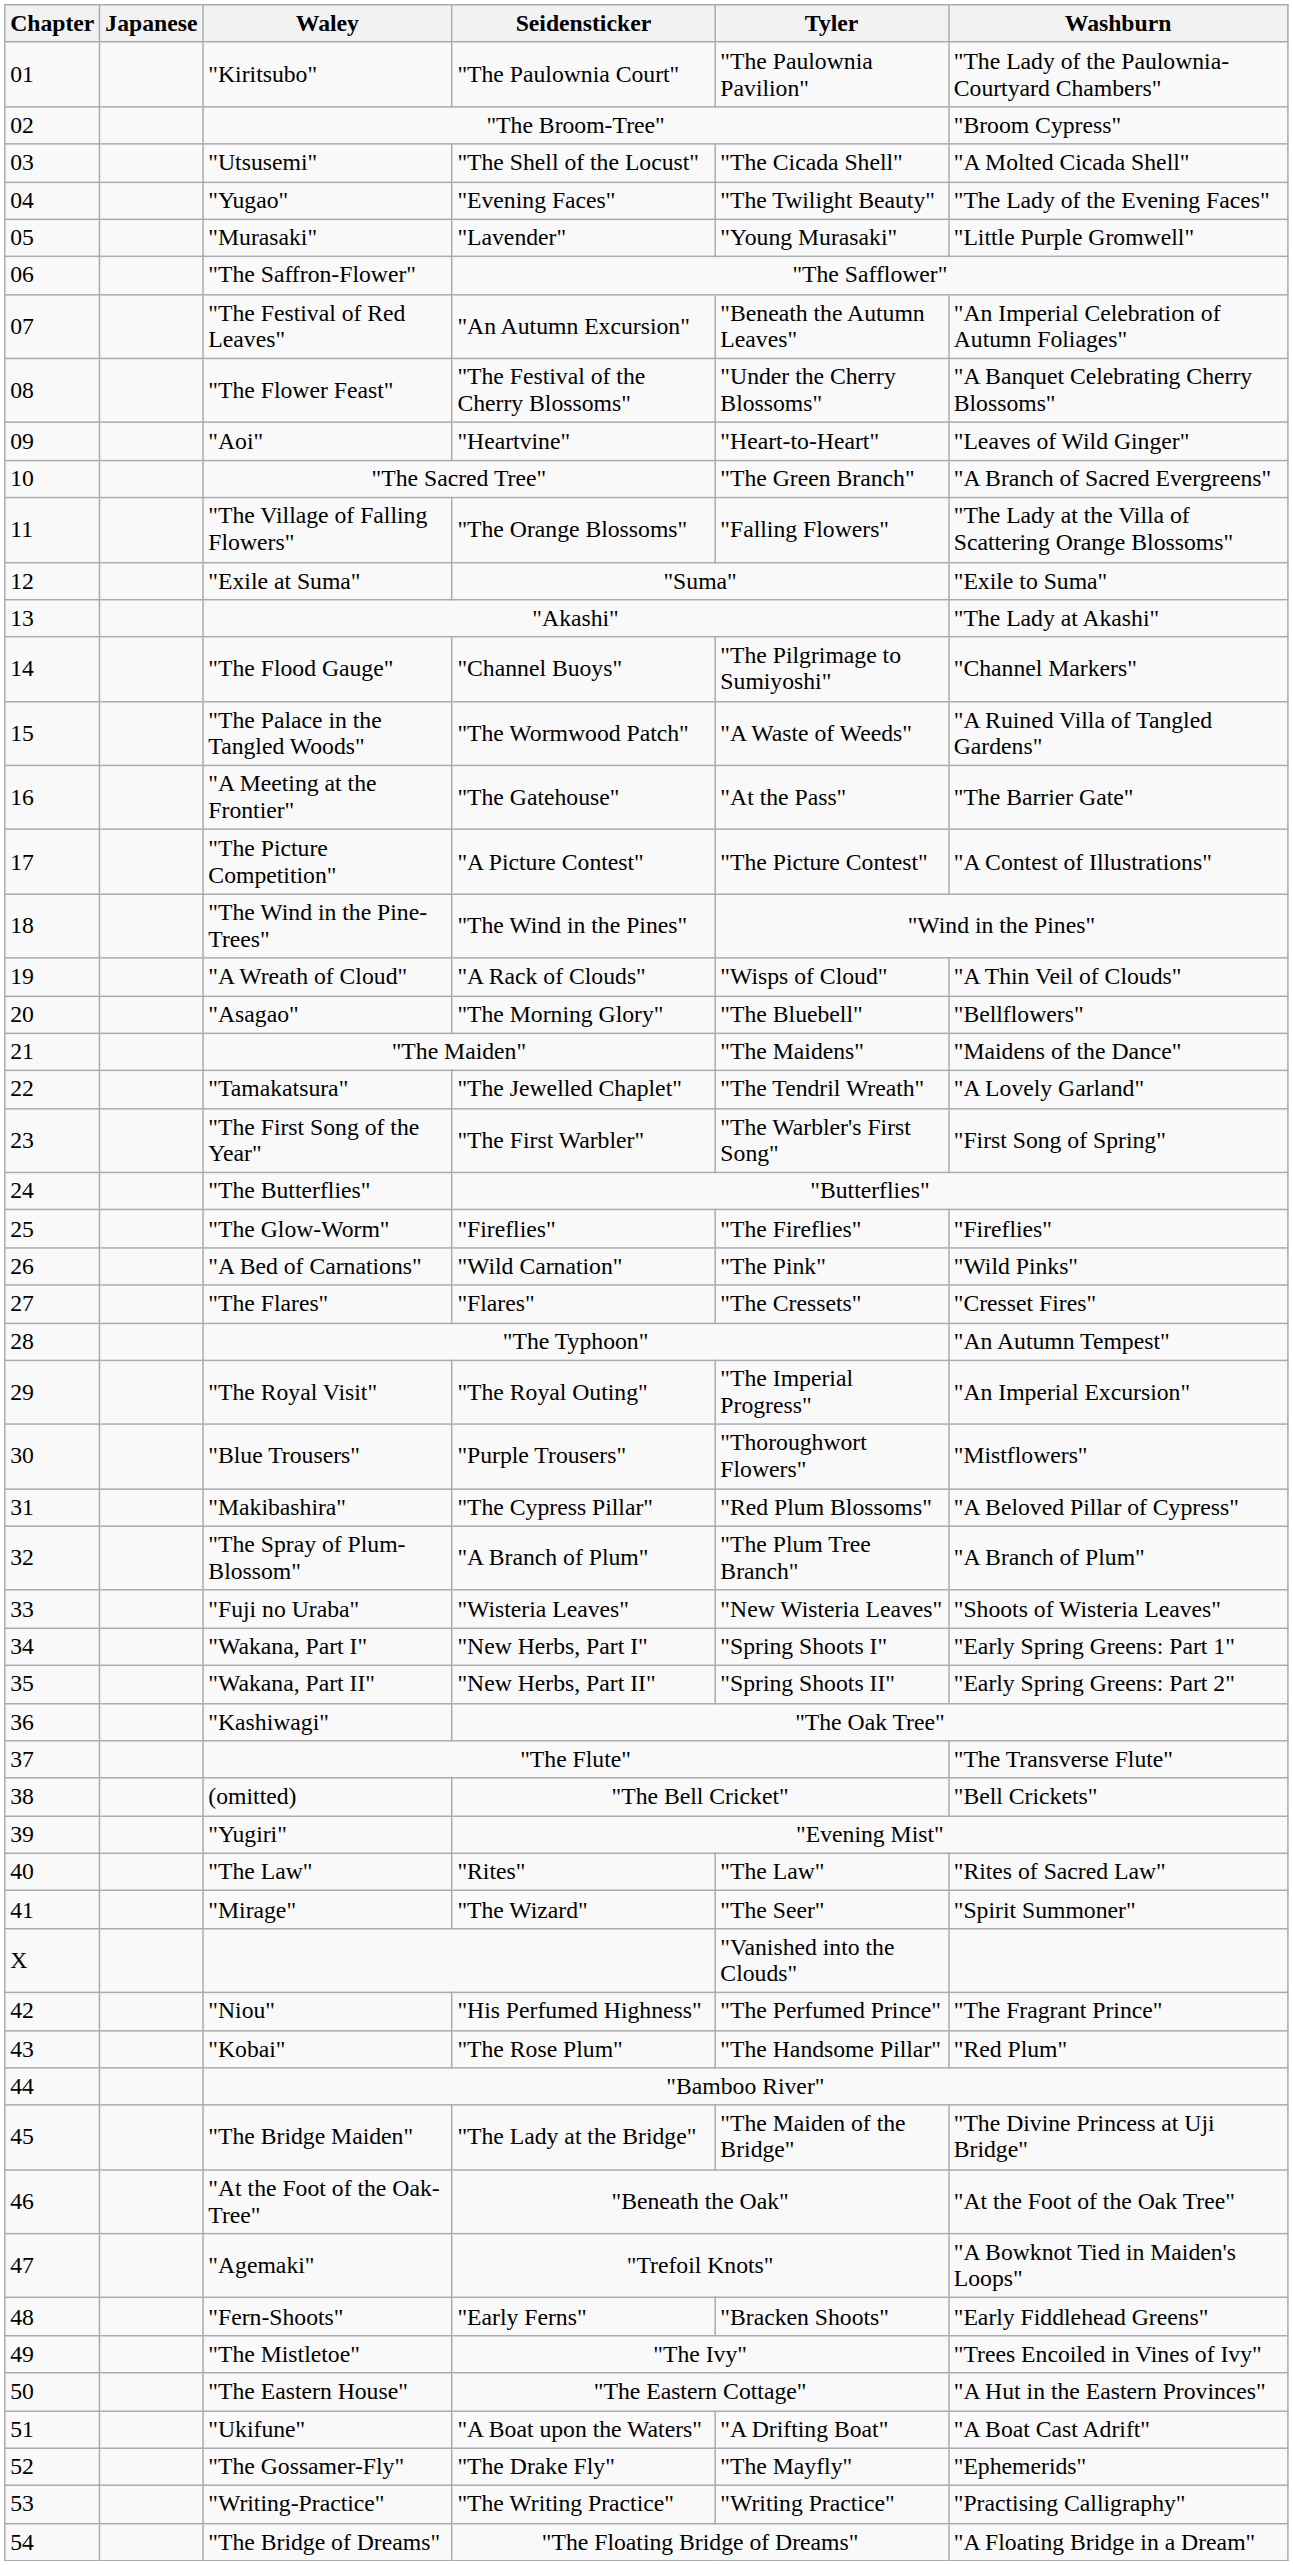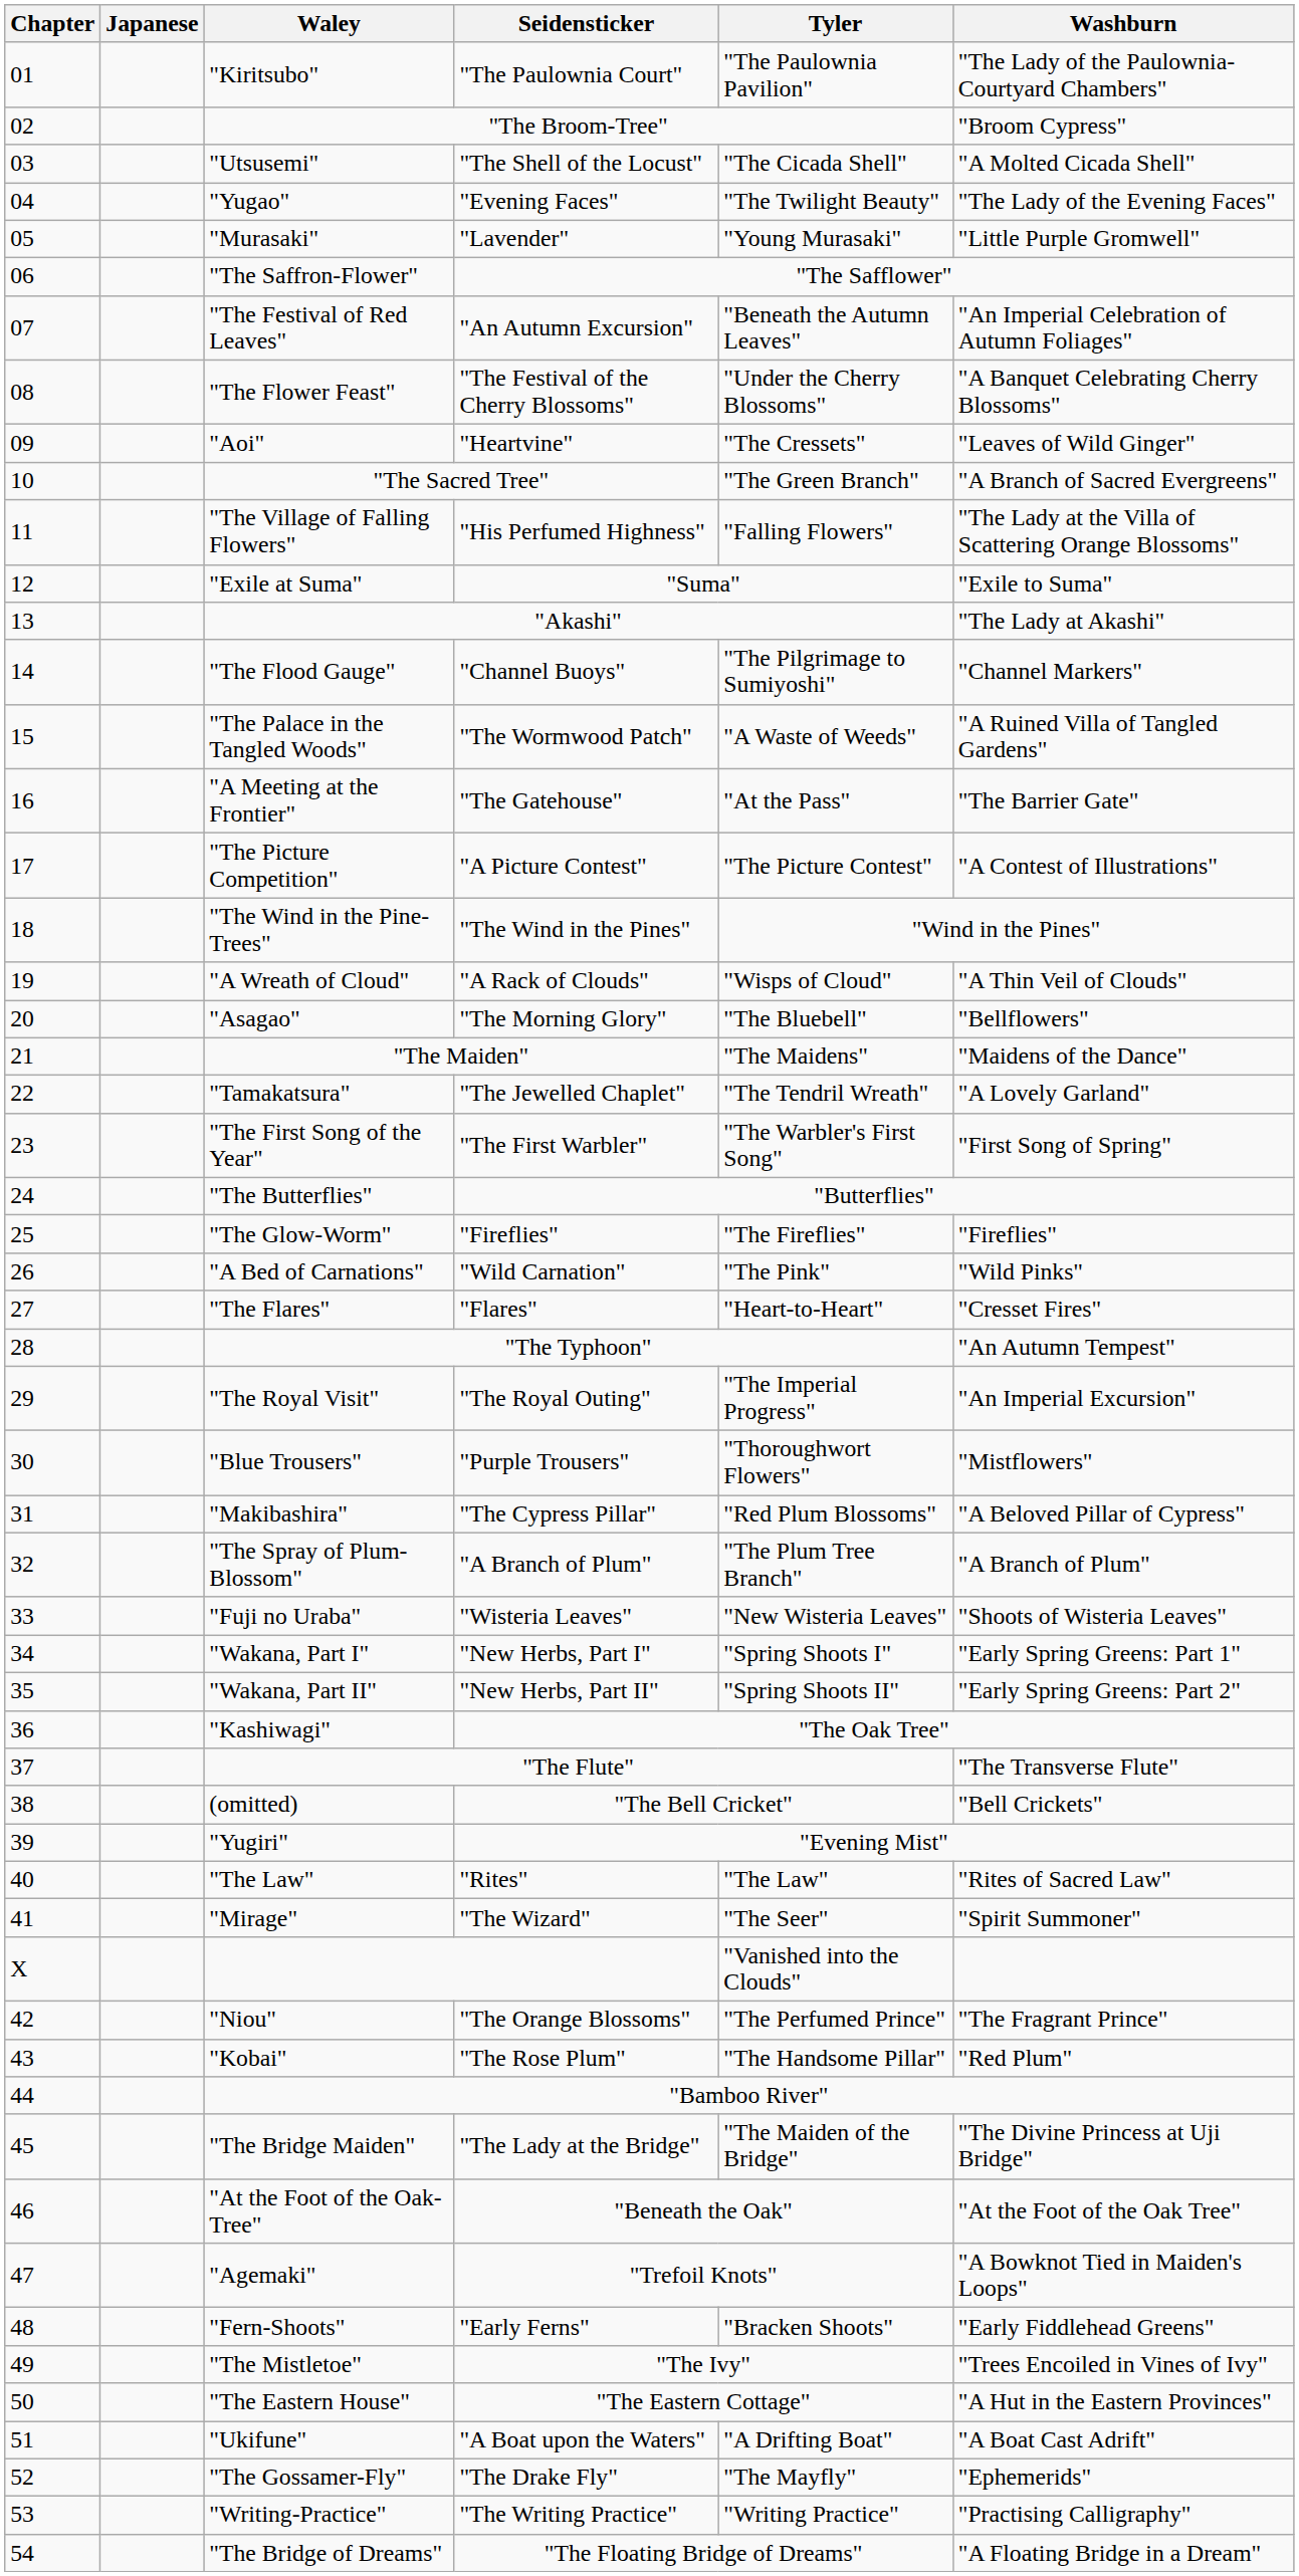"Aoi" | Tyler: "Heart-to-Heart" -> "The Cressets"
"The Village of Falling Flowers" | Seidensticker: "The Orange Blossoms" -> "His Perfumed Highness"
"The Flares" | Tyler: "The Cressets" -> "Heart-to-Heart"
"Niou" | Seidensticker: "His Perfumed Highness" -> "The Orange Blossoms"
